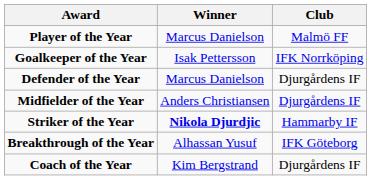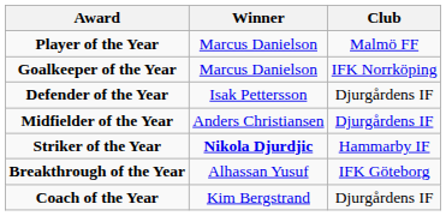Goalkeeper of the Year | Winner: Isak Pettersson -> Marcus Danielson
Defender of the Year | Winner: Marcus Danielson -> Isak Pettersson
